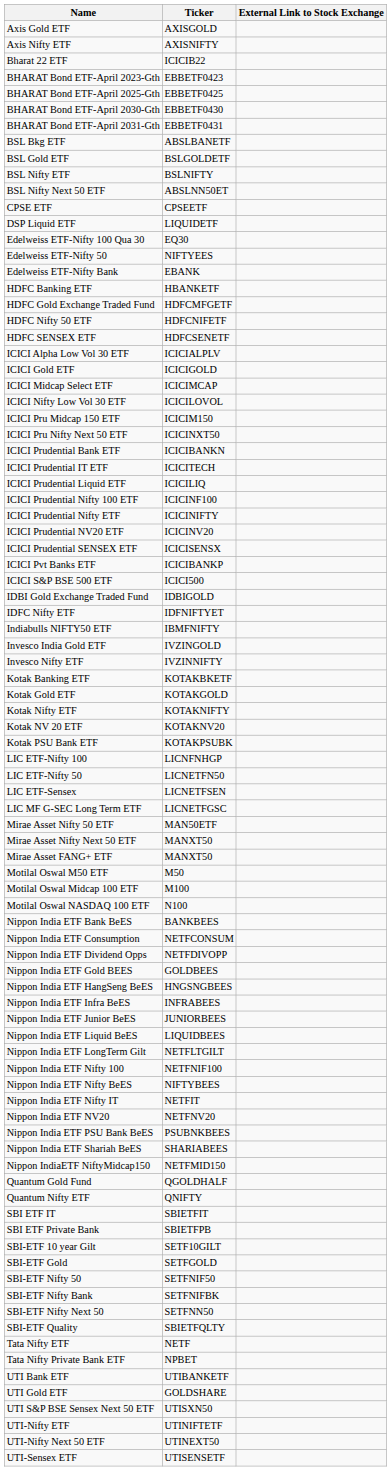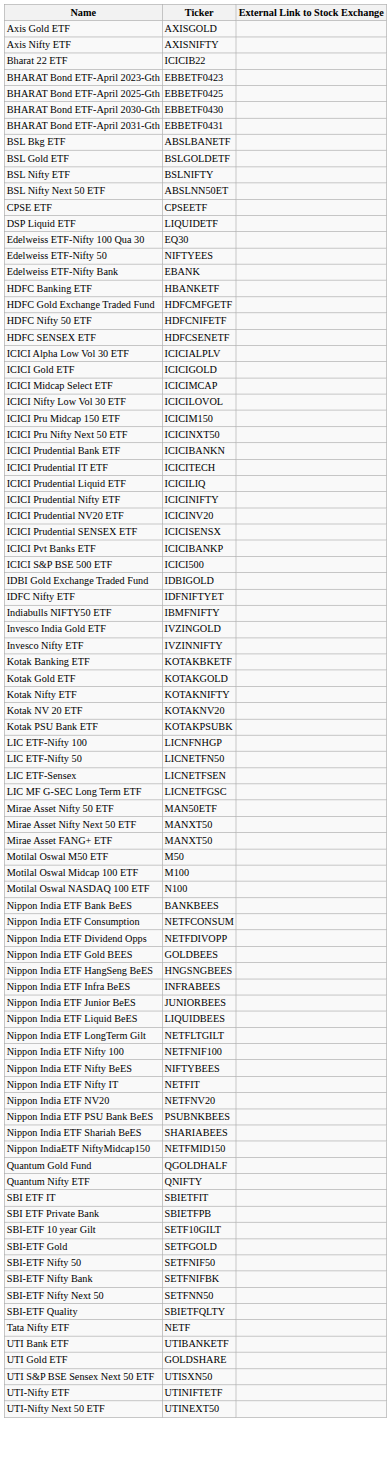- row: ICICI Prudential Nifty 100 ETF | ICICINF100
- row: Tata Nifty Private Bank ETF | NPBET
- row: UTI-Sensex ETF | UTISENSETF
